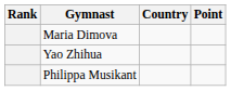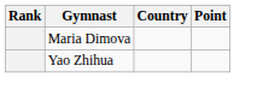- row: Philippa Musikant
